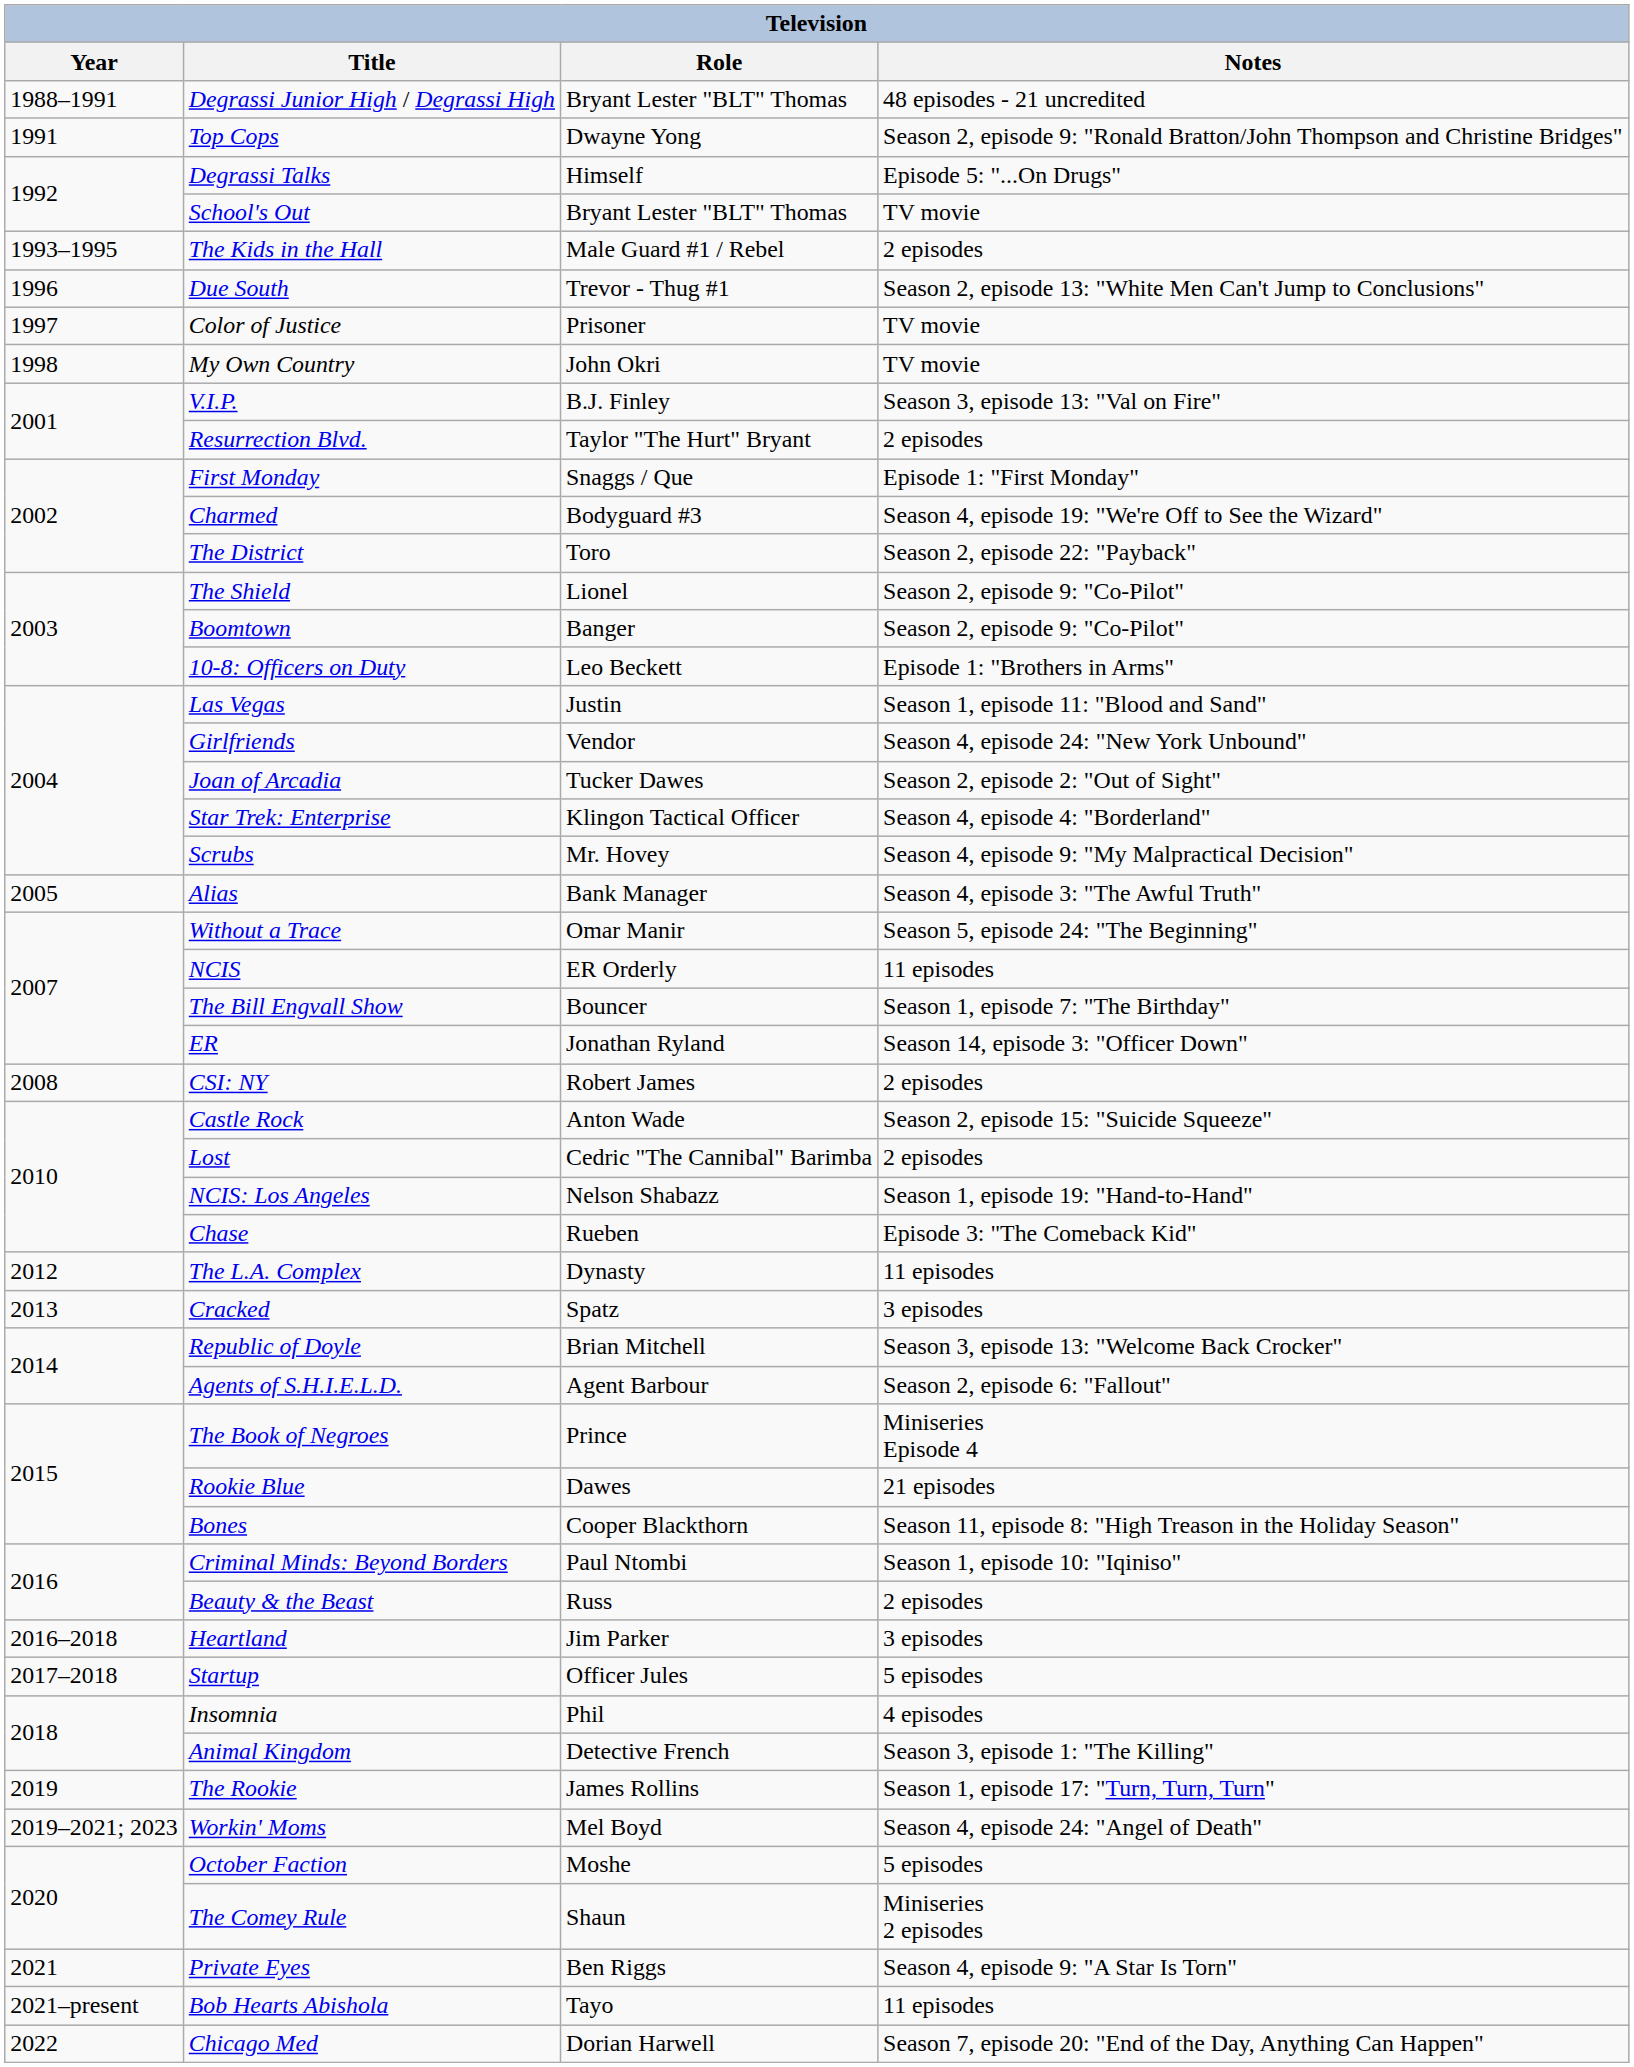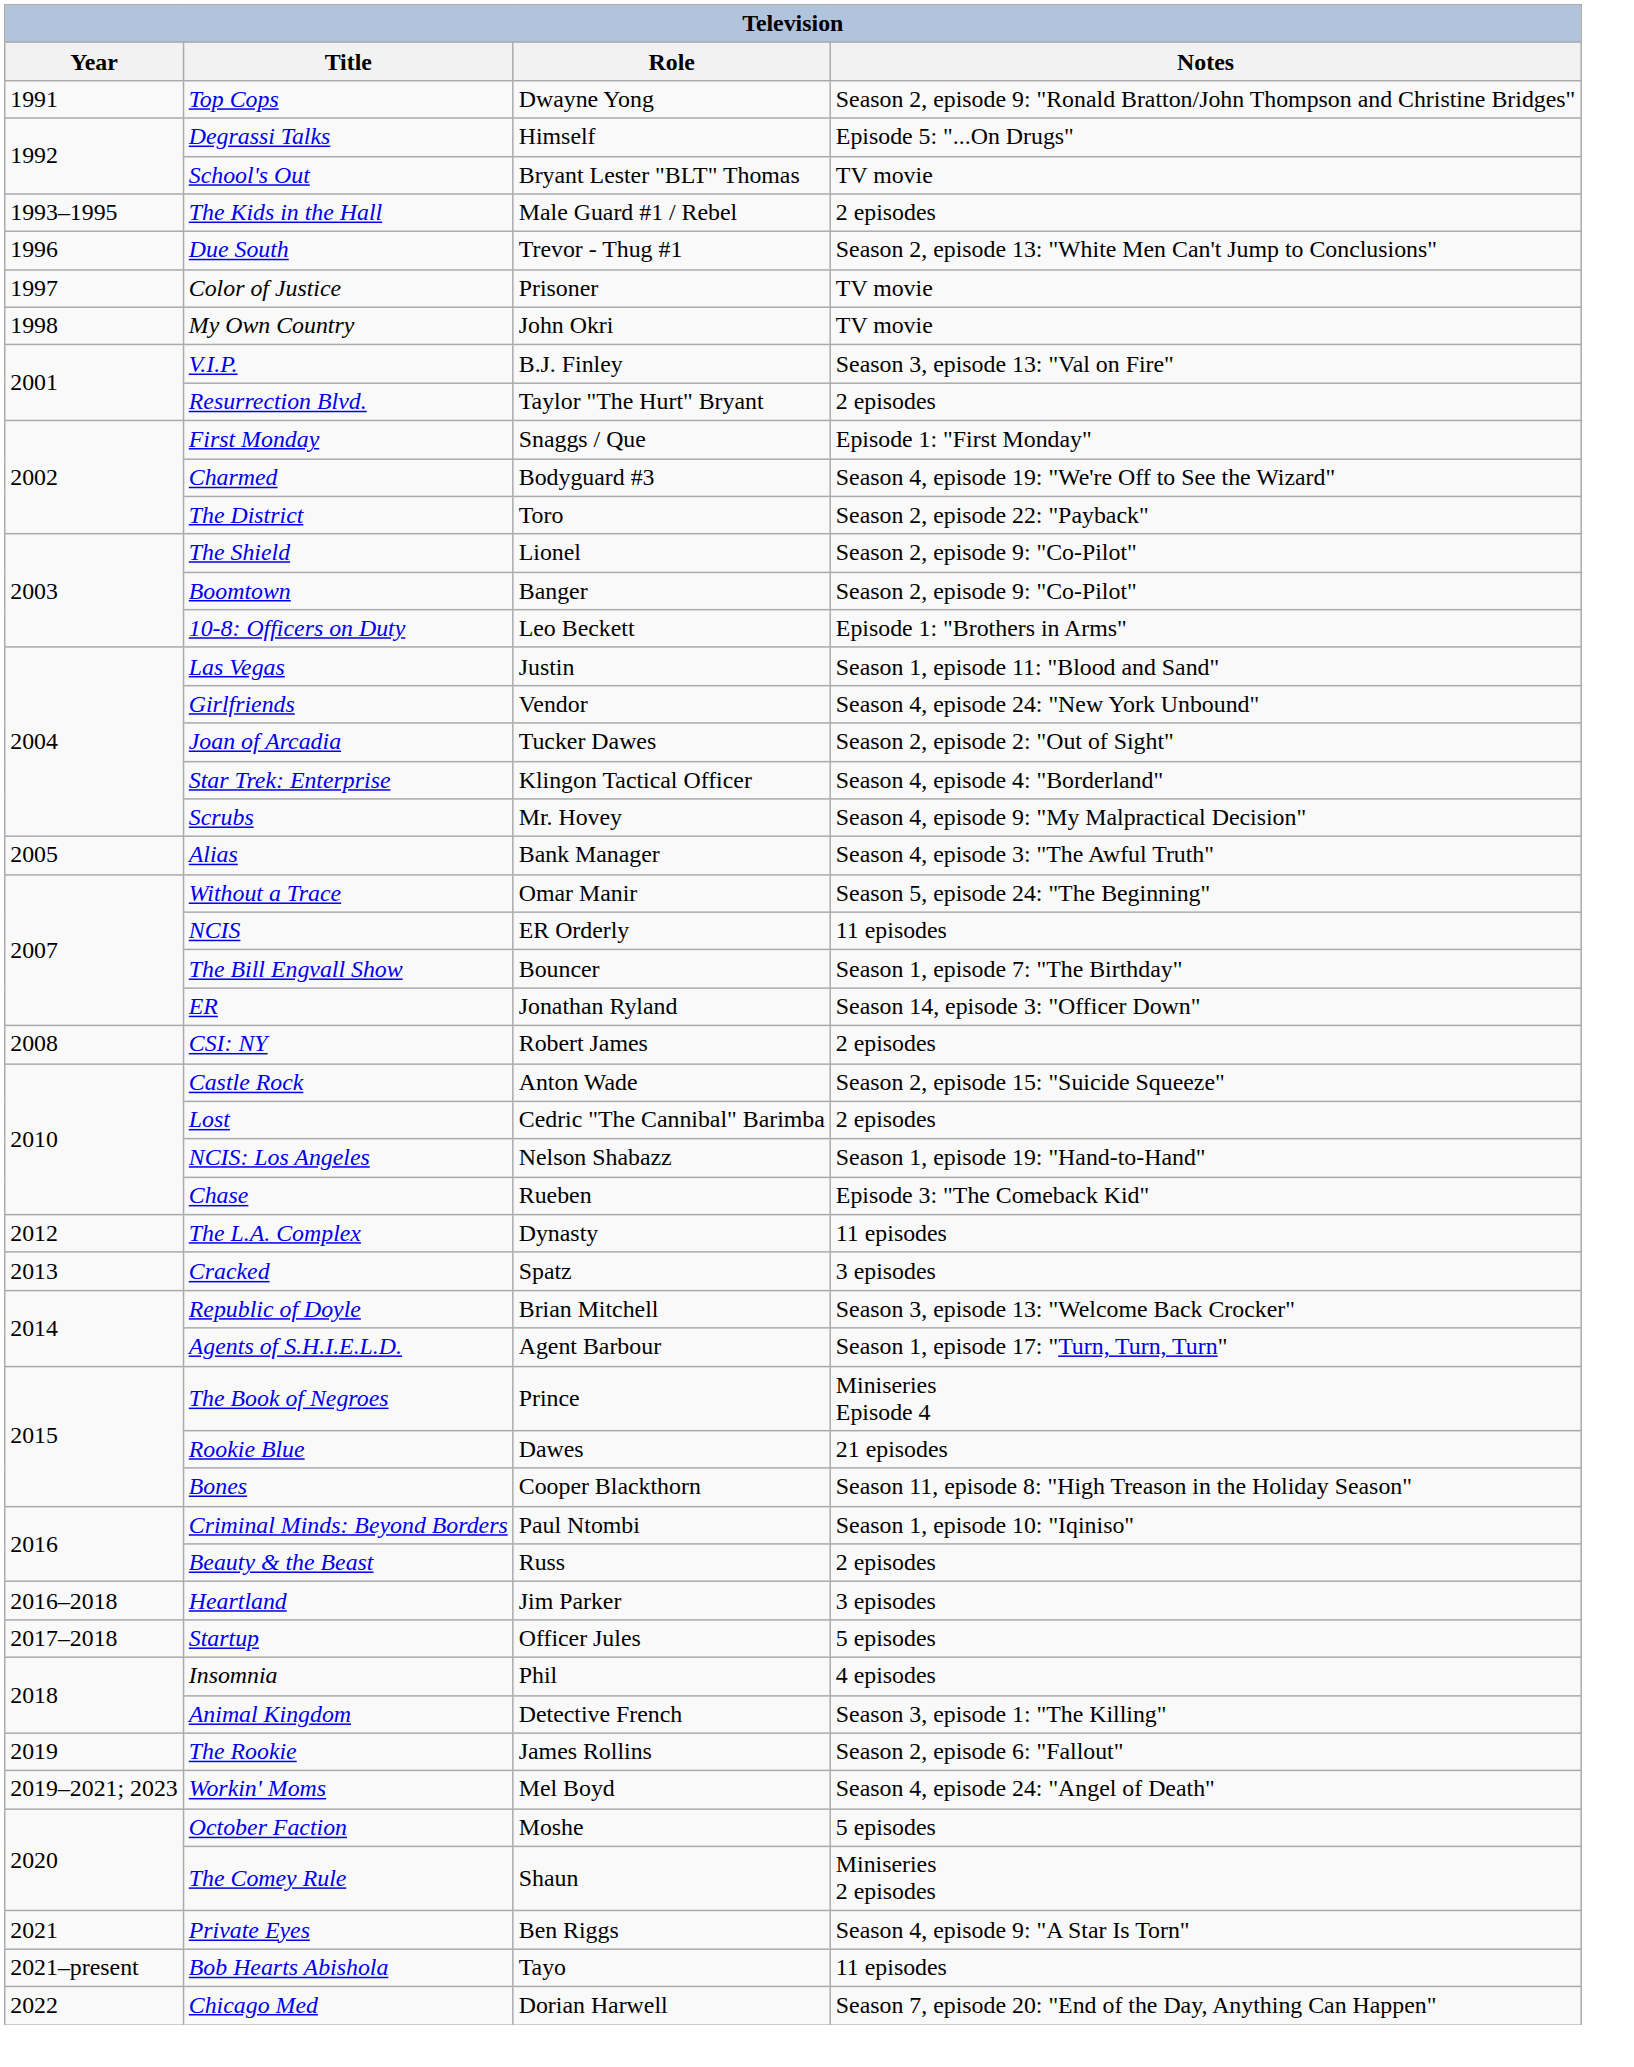- row: 1988–1991 | Degrassi Junior High / Degrassi High | Bryant Lester "BLT" Thomas | 48 episodes - 21 uncredited
Agents of S.H.I.E.L.D. | Notes: Season 2, episode 6: "Fallout" -> Season 1, episode 17: "Turn, Turn, Turn"
The Rookie | Notes: Season 1, episode 17: "Turn, Turn, Turn" -> Season 2, episode 6: "Fallout"
